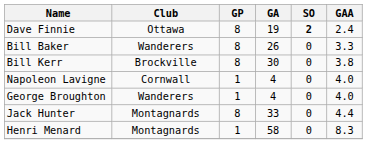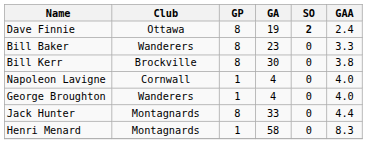Bill Baker | GA: 26 -> 23
